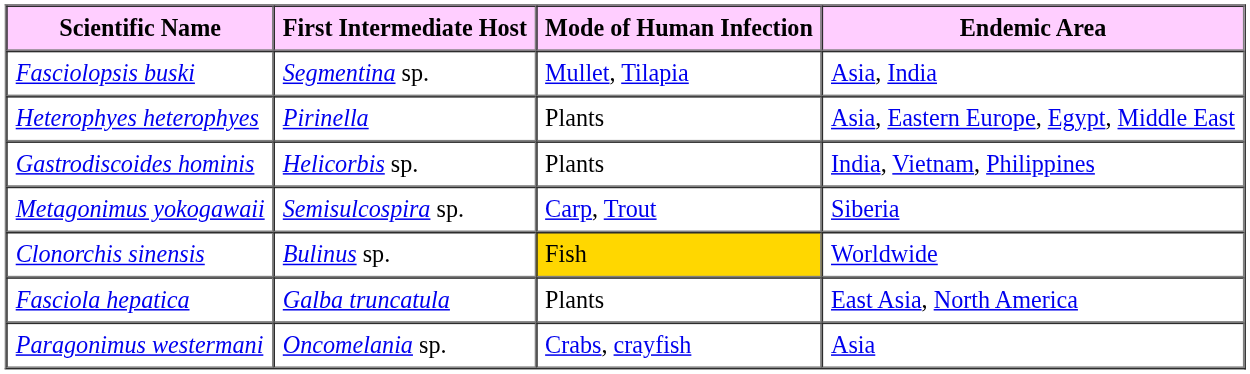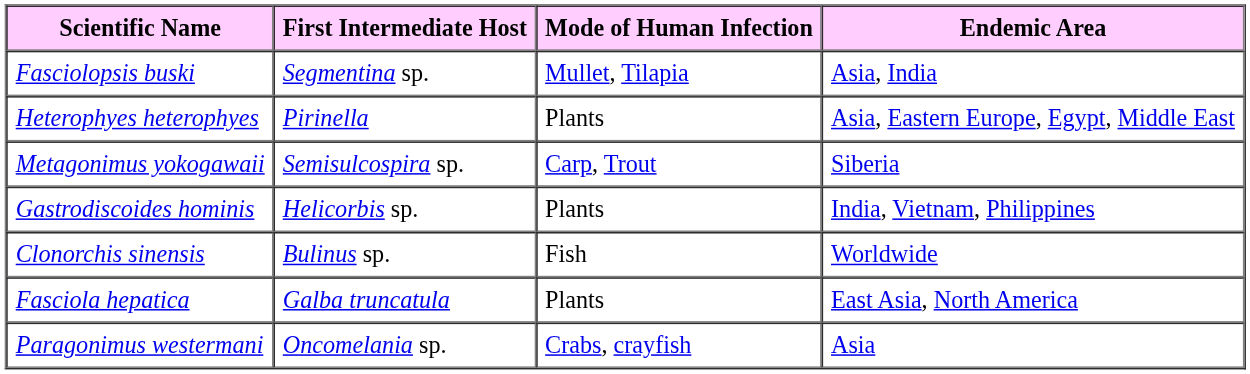rows swapped: Metagonimus yokogawaii <-> Gastrodiscoides hominis
Clonorchis sinensis | Mode of Human Infection: gold background -> no background
